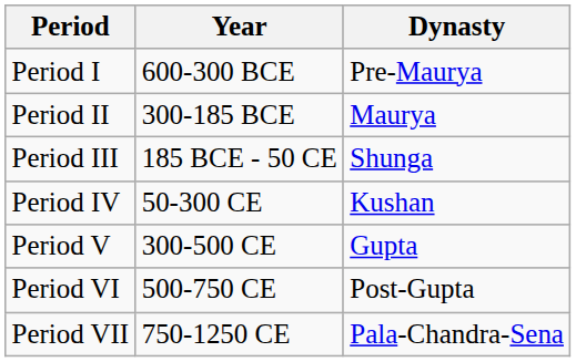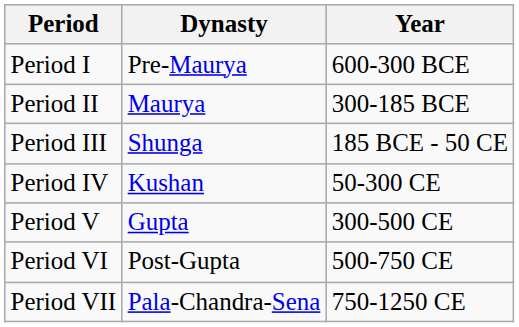columns swapped: Dynasty <-> Year
